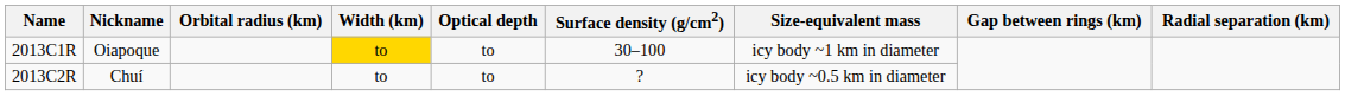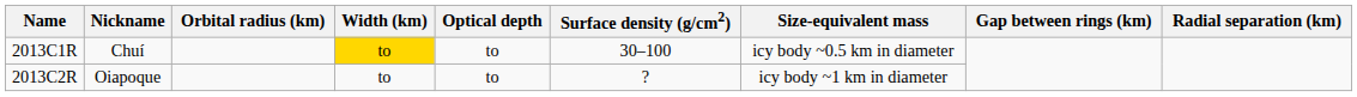2013C1R | Nickname: Oiapoque -> Chuí
2013C1R | Size-equivalent mass: icy body ~1 km in diameter -> icy body ~0.5 km in diameter
2013C2R | Nickname: Chuí -> Oiapoque
2013C2R | Size-equivalent mass: icy body ~0.5 km in diameter -> icy body ~1 km in diameter
